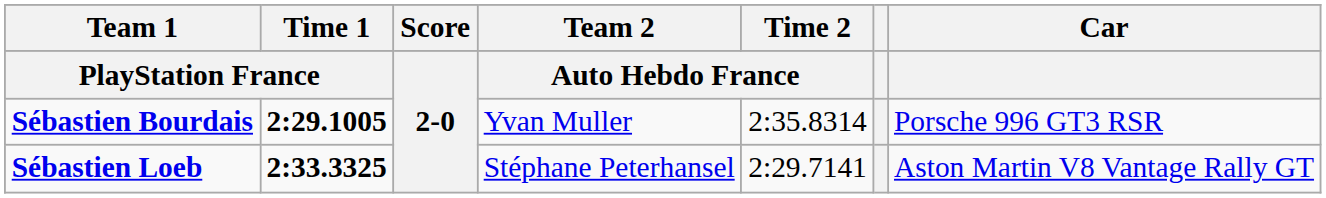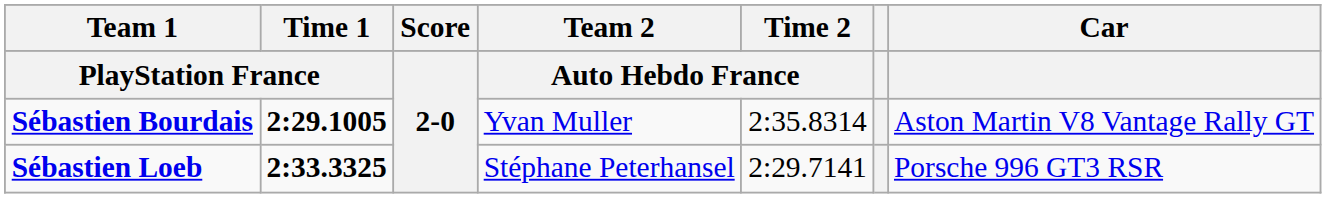Sébastien Bourdais | Car: Porsche 996 GT3 RSR -> Aston Martin V8 Vantage Rally GT
Sébastien Loeb | Car: Aston Martin V8 Vantage Rally GT -> Porsche 996 GT3 RSR
